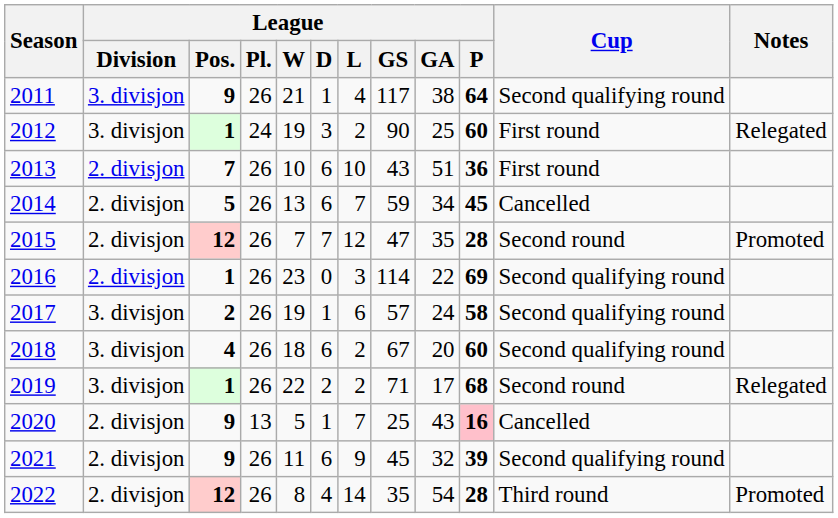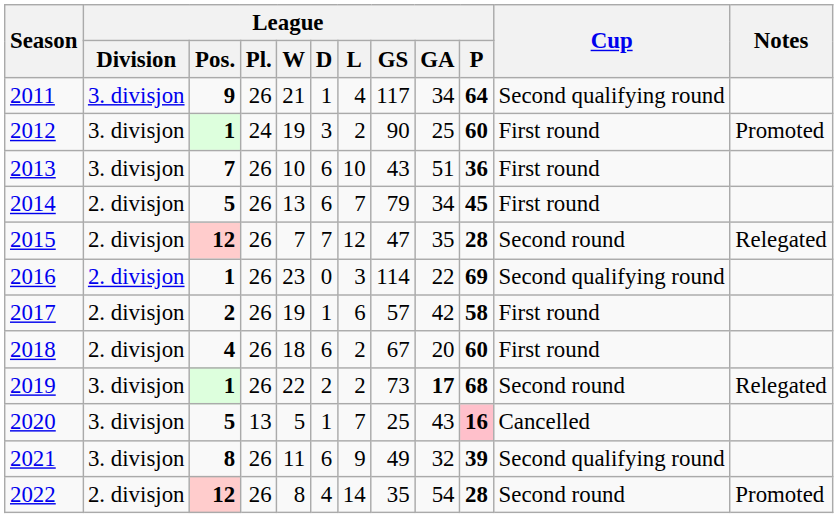2011 | League / GA: 38 -> 34
2012 | Notes: Relegated -> Promoted
2013 | League / Division: 2. divisjon -> 3. divisjon
2014 | League / GS: 59 -> 79
2014 | Cup: Cancelled -> First round
2015 | Notes: Promoted -> Relegated
2017 | League / Division: 3. divisjon -> 2. divisjon
2017 | League / GA: 24 -> 42
2017 | Cup: Second qualifying round -> First round
2018 | League / Division: 3. divisjon -> 2. divisjon
2018 | Cup: Second qualifying round -> First round
2019 | League / GS: 71 -> 73
2019 | League / GA: normal -> bold
2020 | League / Division: 2. divisjon -> 3. divisjon
2020 | League / Pos.: 9 -> 5
2021 | League / Division: 2. divisjon -> 3. divisjon
2021 | League / Pos.: 9 -> 8
2021 | League / GS: 45 -> 49
2022 | Cup: Third round -> Second round
